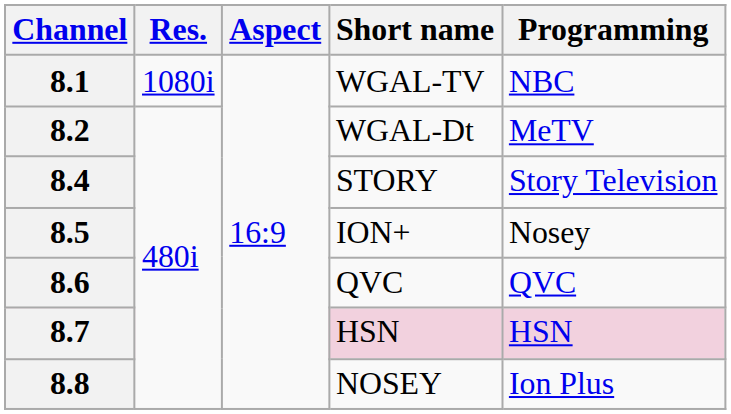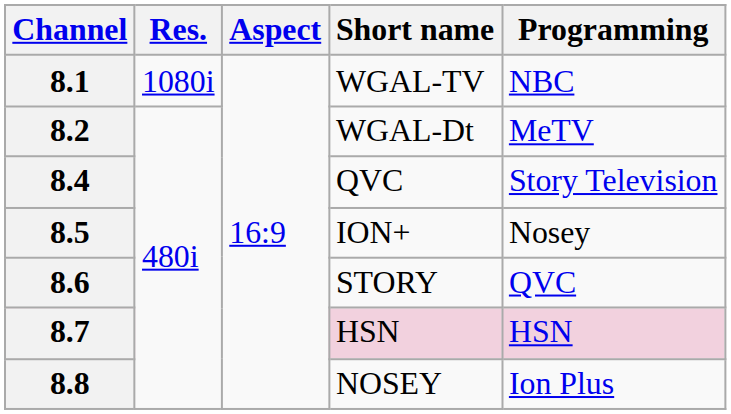8.4 | Short name: STORY -> QVC
8.6 | Short name: QVC -> STORY
